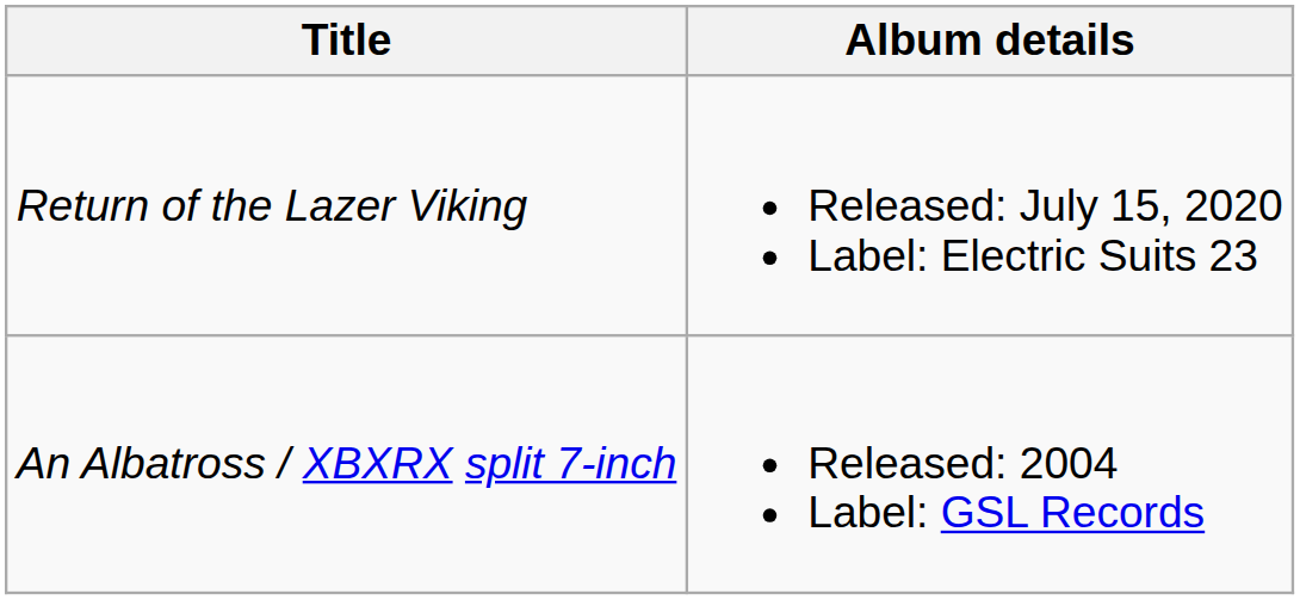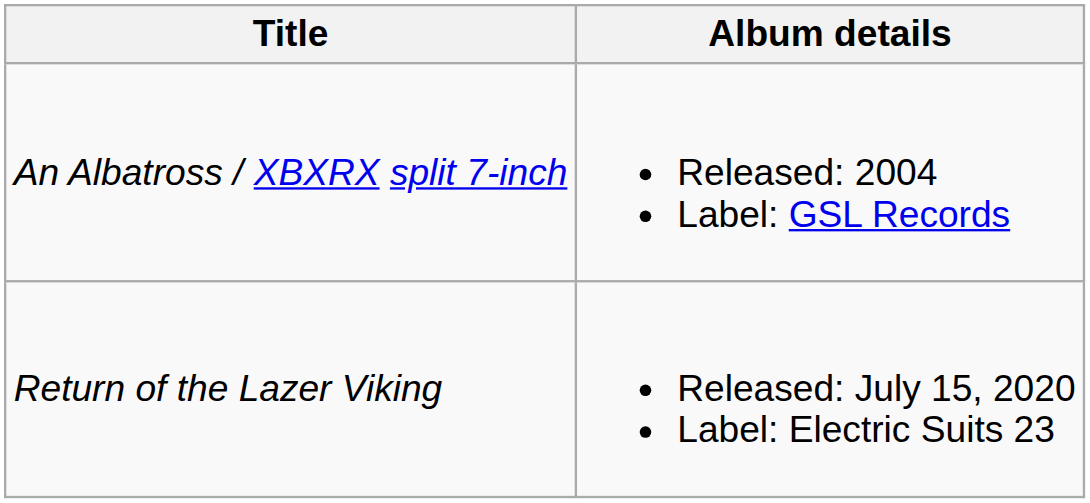rows swapped: An Albatross / XBXRX split 7-inch <-> Return of the Lazer Viking
